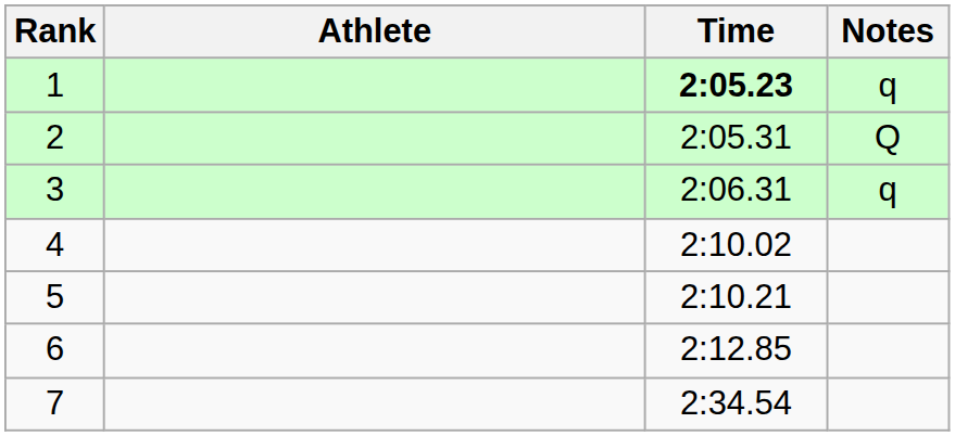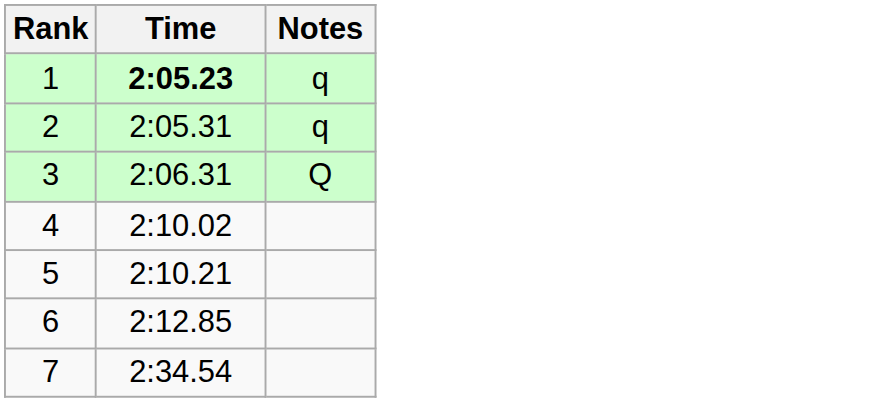- column: Athlete
2 | Notes: Q -> q
3 | Notes: q -> Q
